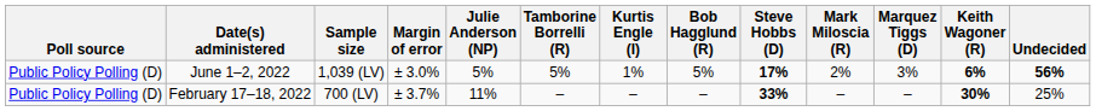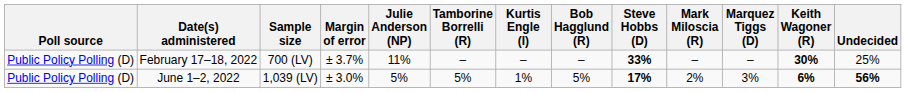rows swapped: June 1–2, 2022 <-> February 17–18, 2022
